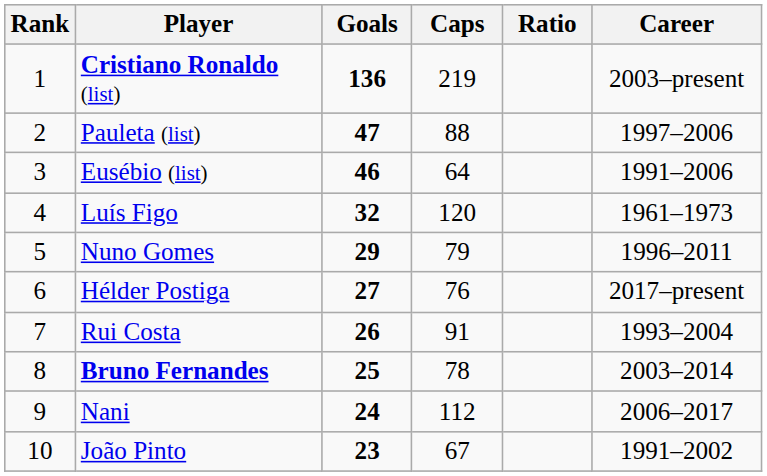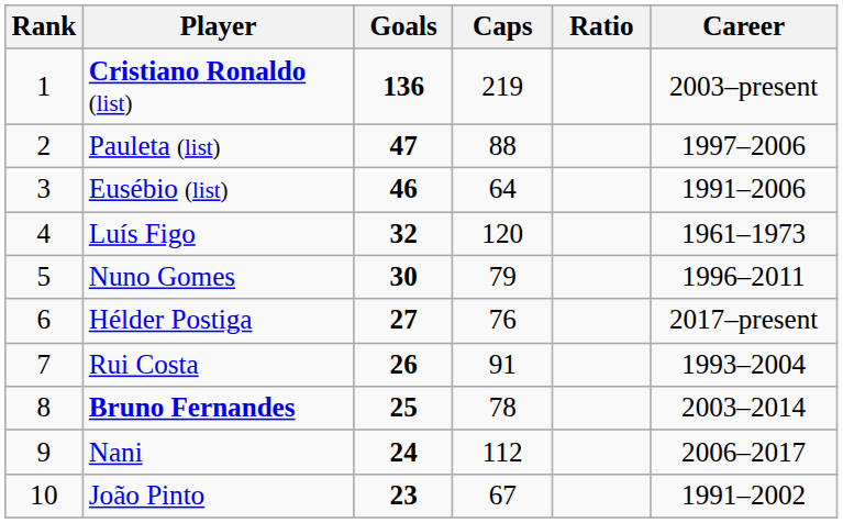Nuno Gomes | Goals: 29 -> 30
